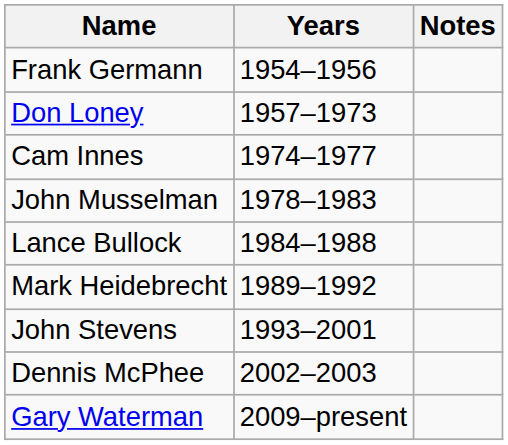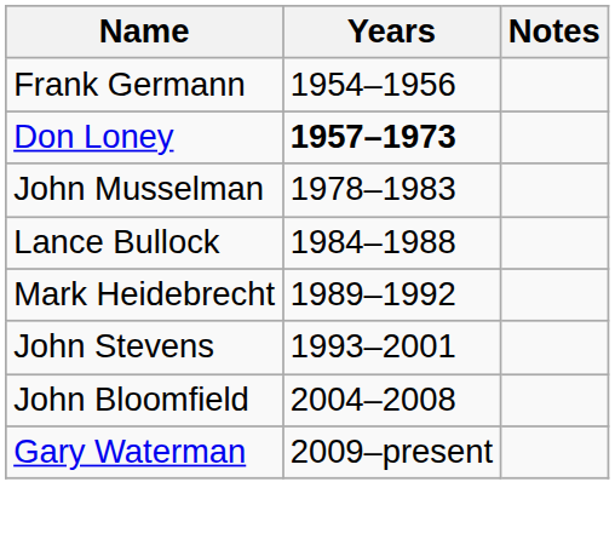Don Loney | Years: normal -> bold
- row: Cam Innes | 1974–1977
- row: Dennis McPhee | 2002–2003
+ row: John Bloomfield | 2004–2008
